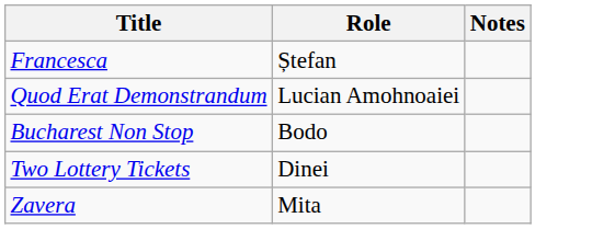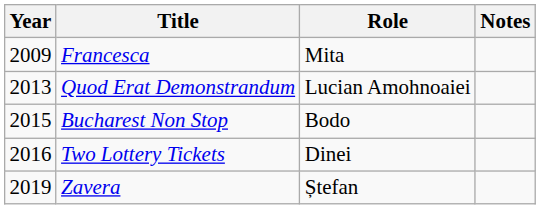+ column: Year | 2009 | 2013 | 2015 | 2016 | 2019
Francesca | Role: Ștefan -> Mita
Zavera | Role: Mita -> Ștefan
